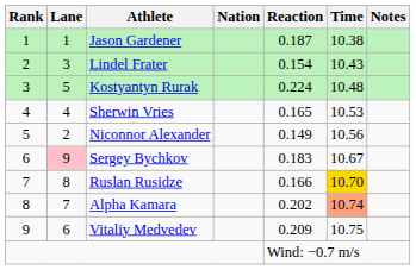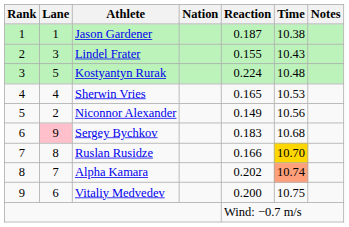Lindel Frater | Reaction: 0.154 -> 0.155
Sergey Bychkov | Time: 10.67 -> 10.68
Vitaliy Medvedev | Reaction: 0.209 -> 0.200
